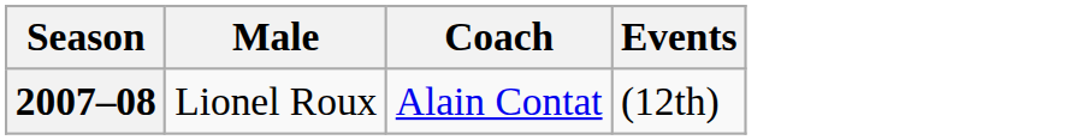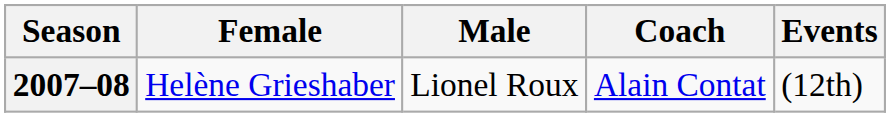+ column: Female | Helène Grieshaber
